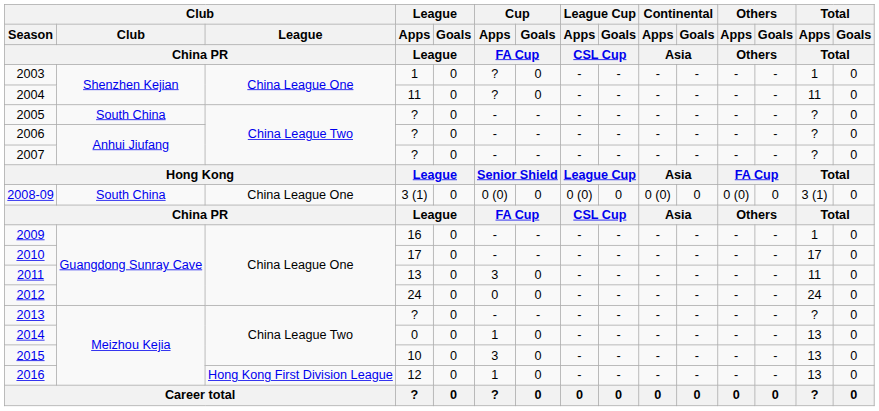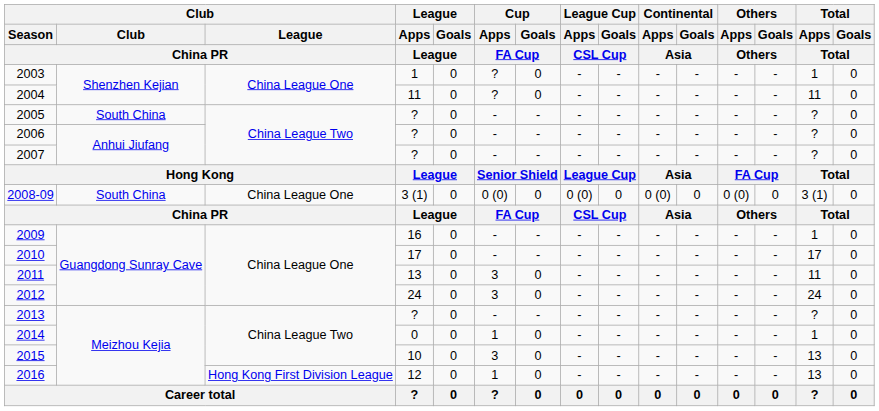2012 | Cup / Apps / FA Cup: 0 -> 3
2014 | Total / Apps / Total: 13 -> 1
